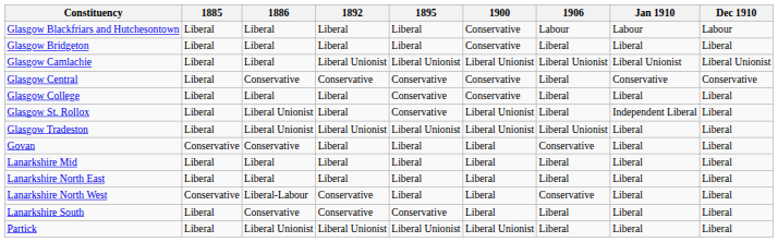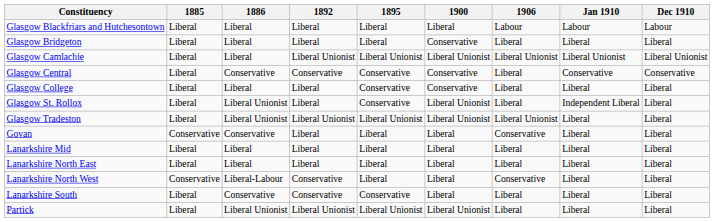Glasgow Blackfriars and Hutchesontown | 1900: Conservative -> Liberal
